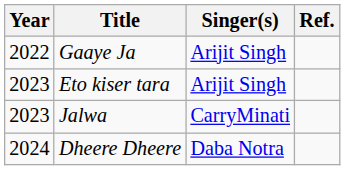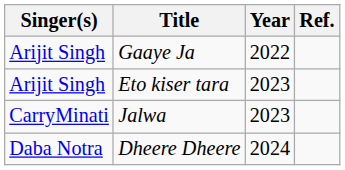columns swapped: Year <-> Singer(s)
